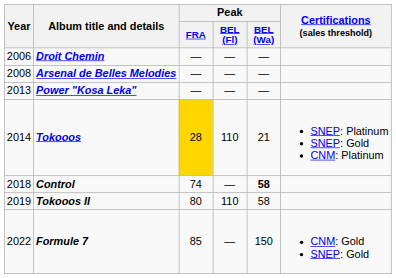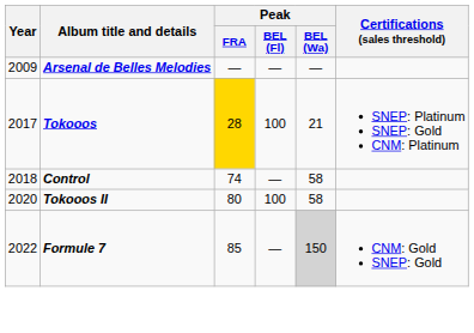- row: 2006 | Droit Chemin | — | — | —
Arsenal de Belles Melodies | Year: 2008 -> 2009
- row: 2013 | Power "Kosa Leka" | — | — | —
Tokooos | Year: 2014 -> 2017
Tokooos | Peak / BEL (Fl): 110 -> 100
Control | Peak / BEL (Wa): bold -> normal
Tokooos II | Year: 2019 -> 2020
Tokooos II | Peak / BEL (Fl): 110 -> 100
Formule 7 | Peak / BEL (Wa): no background -> lightgrey background
